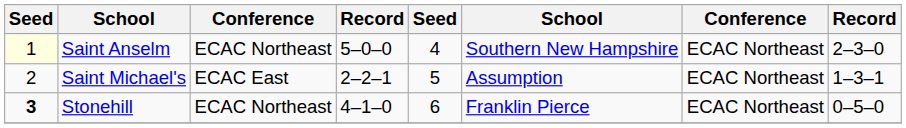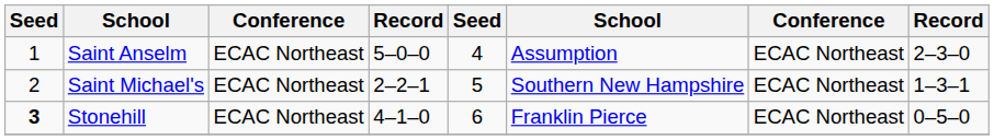Saint Anselm | column 1: lightyellow background -> no background
Saint Anselm | column 6: Southern New Hampshire -> Assumption
Saint Michael's | column 3: ECAC East -> ECAC Northeast
Saint Michael's | column 6: Assumption -> Southern New Hampshire
